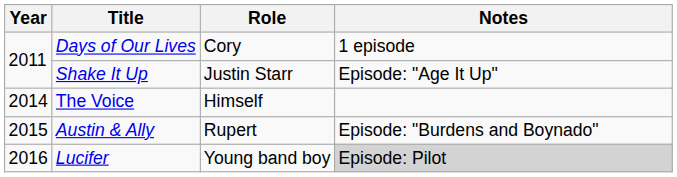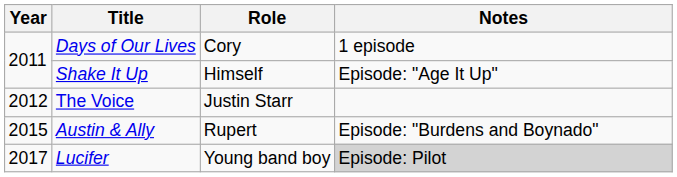Shake It Up | Role: Justin Starr -> Himself
The Voice | Year: 2014 -> 2012
The Voice | Role: Himself -> Justin Starr
Lucifer | Year: 2016 -> 2017
